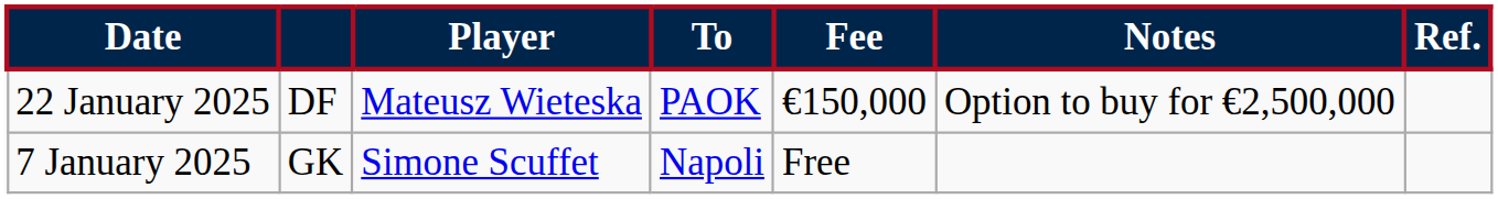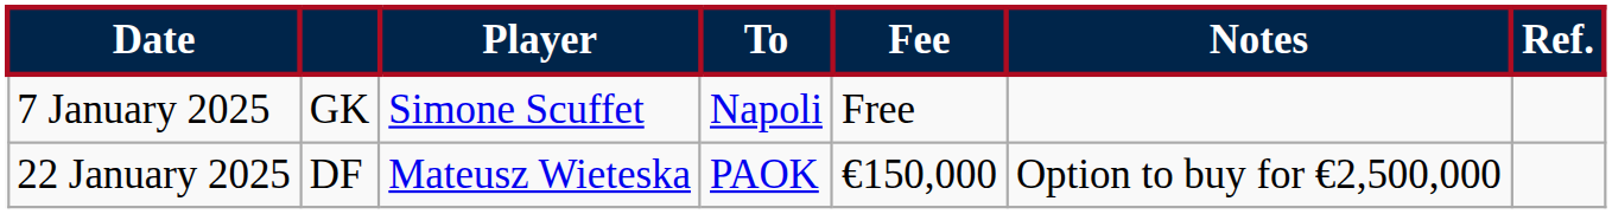rows swapped: 7 January 2025 <-> 22 January 2025
